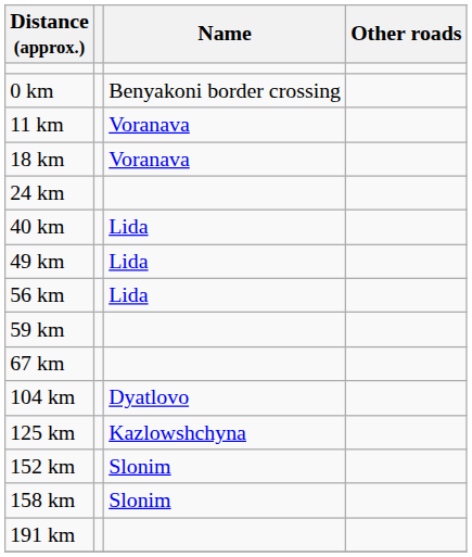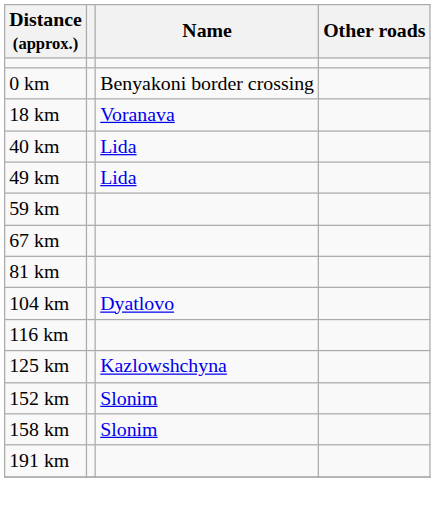- row: 11 km | Voranava
- row: 24 km
- row: 56 km | Lida
+ row: 81 km
+ row: 116 km
